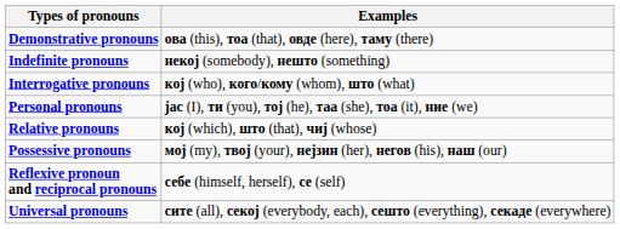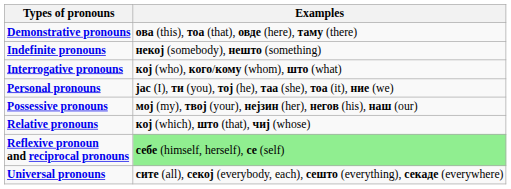rows swapped: Possessive pronouns <-> Relative pronouns
Reflexive pronoun and reciprocal pronouns | Examples: no background -> lightgreen background
